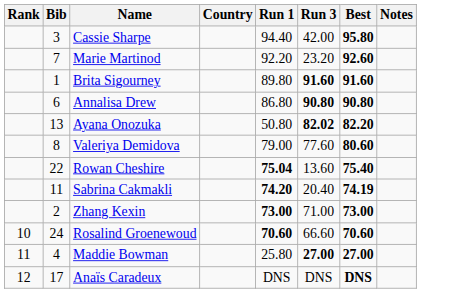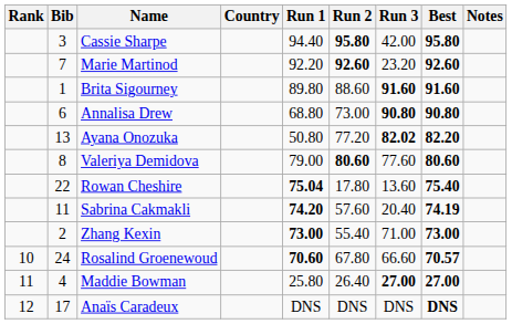+ column: Run 2 | 95.80 | 92.60 | 88.60 | 73.00 | 77.20 | 80.60 | 17.80 | 57.60 | 55.40 | 67.80 | 26.40 | DNS
Annalisa Drew | Run 1: 86.80 -> 68.80
Rosalind Groenewoud | Best: 70.60 -> 70.57
